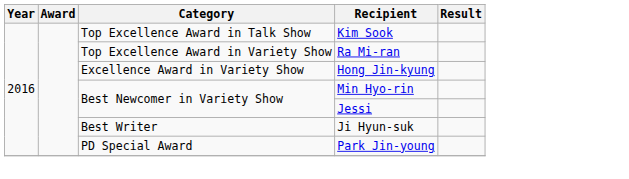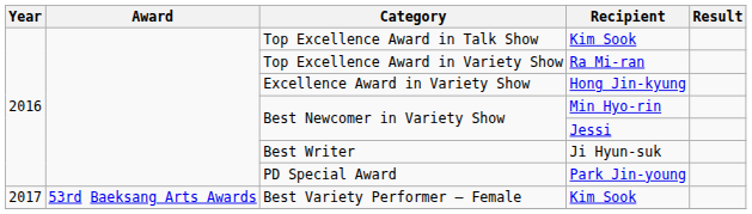+ row: 2017 | 53rd Baeksang Arts Awards | Best Variety Performer – Female | Kim Sook
